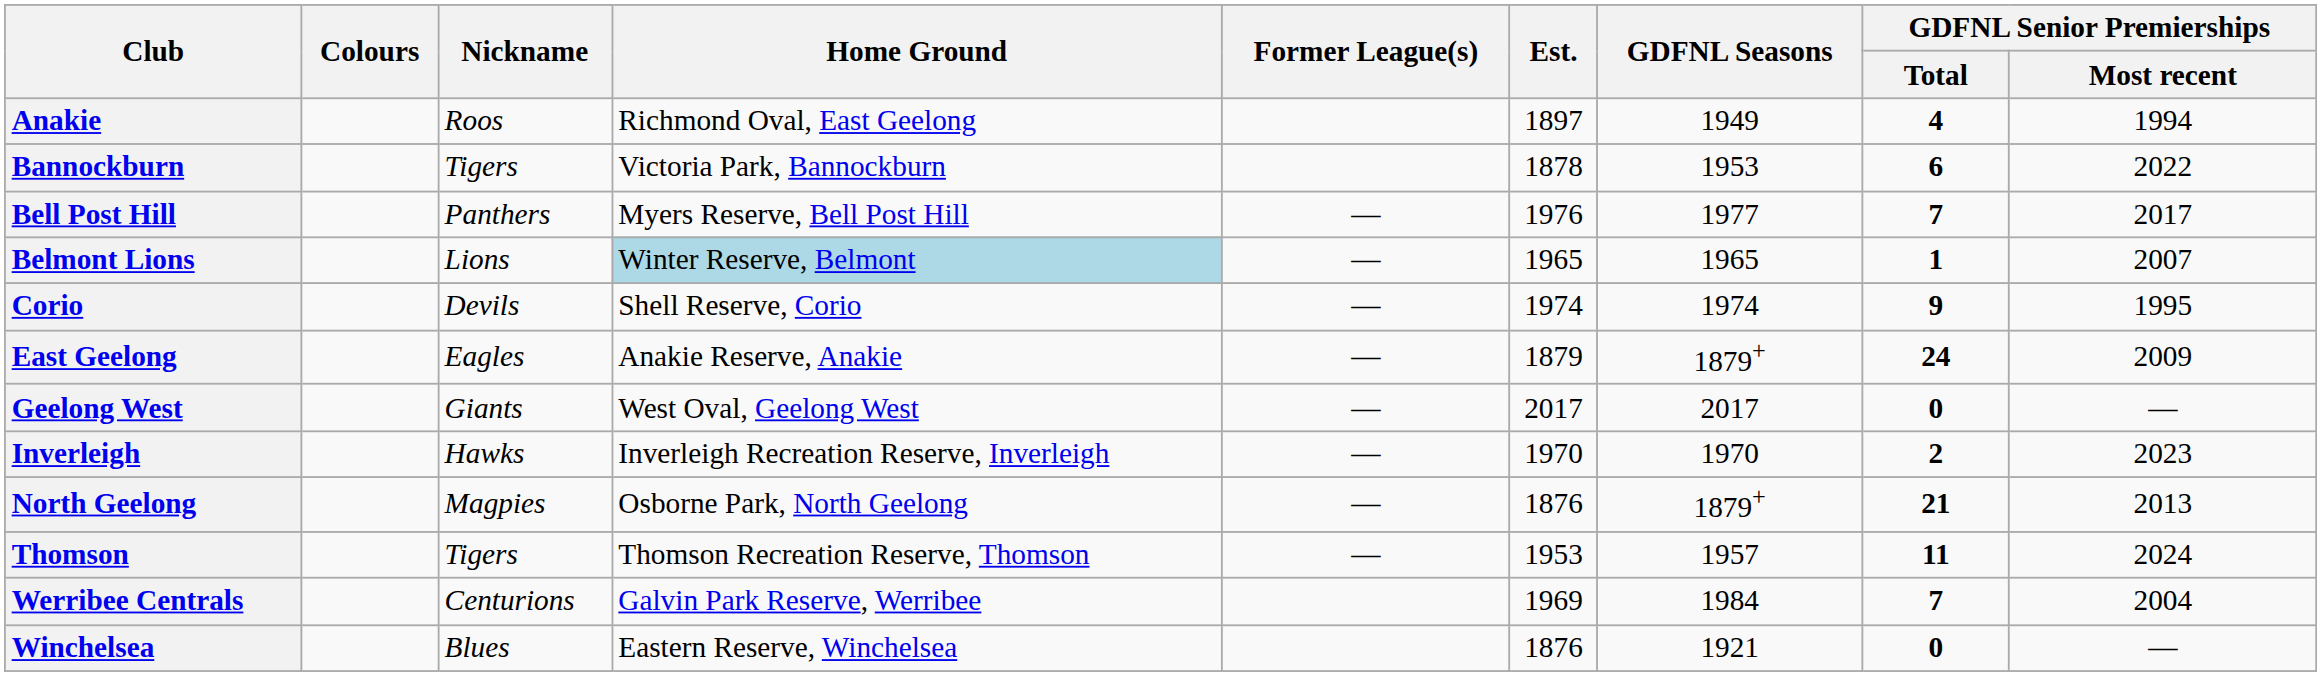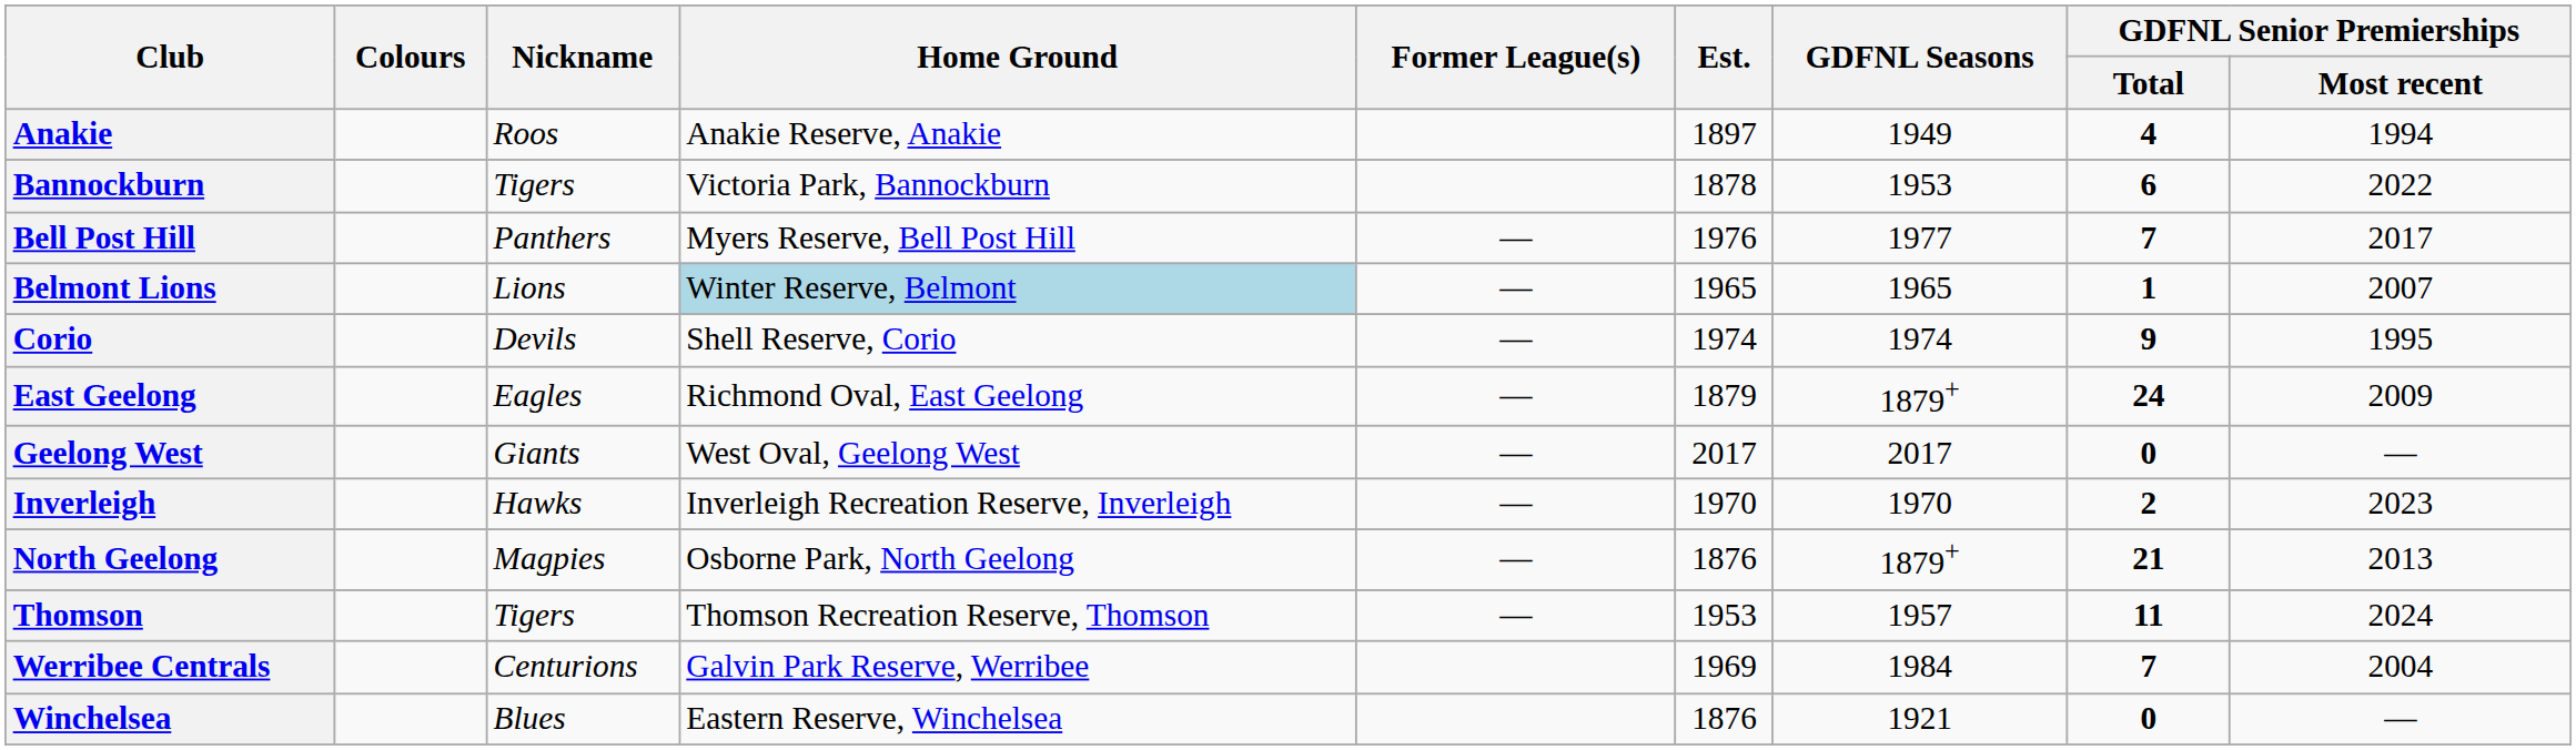Anakie | Home Ground: Richmond Oval, East Geelong -> Anakie Reserve, Anakie
East Geelong | Home Ground: Anakie Reserve, Anakie -> Richmond Oval, East Geelong
